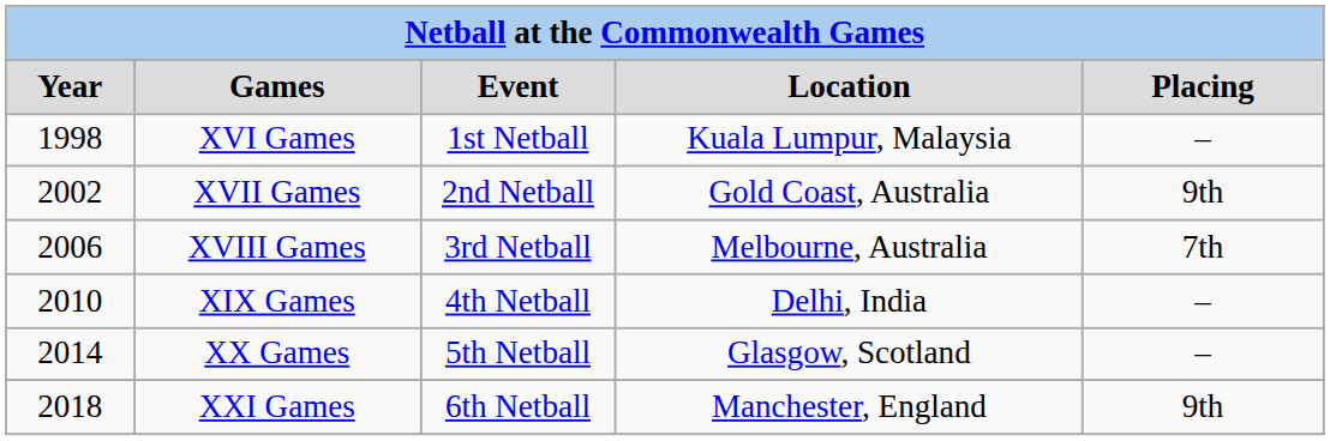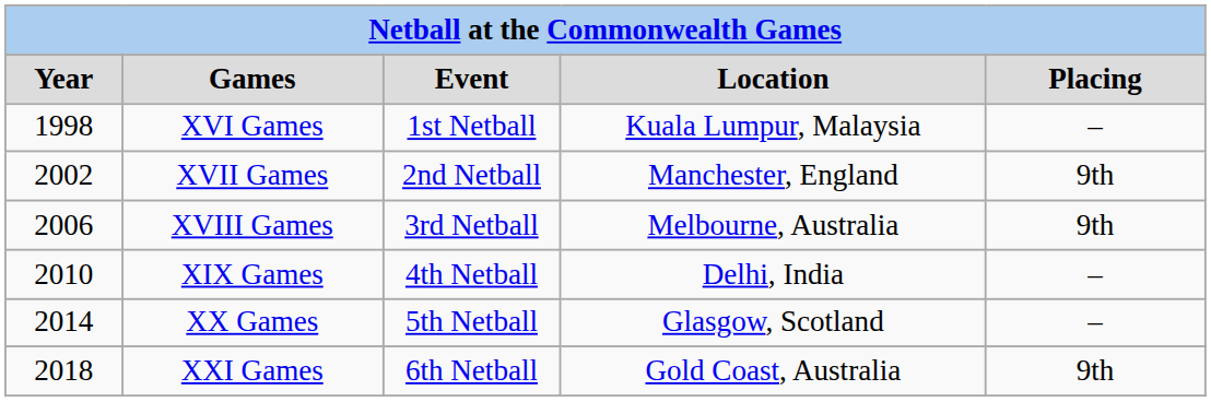XVII Games | Location: Gold Coast, Australia -> Manchester, England
XVIII Games | Placing: 7th -> 9th
XXI Games | Location: Manchester, England -> Gold Coast, Australia
